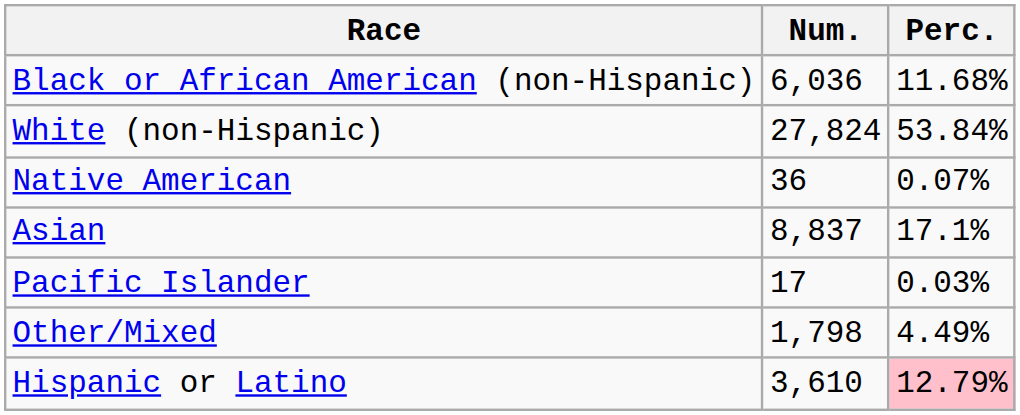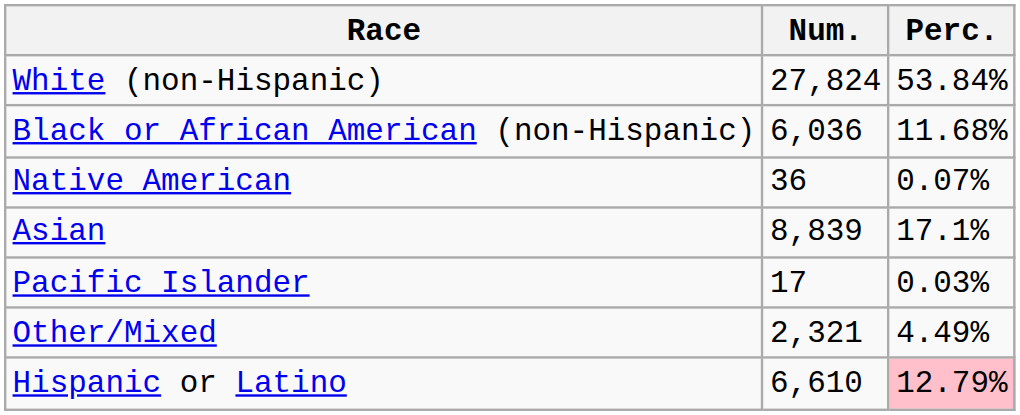rows swapped: White (non-Hispanic) <-> Black or African American (non-Hispanic)
Asian | Num.: 8,837 -> 8,839
Other/Mixed | Num.: 1,798 -> 2,321
Hispanic or Latino | Num.: 3,610 -> 6,610
